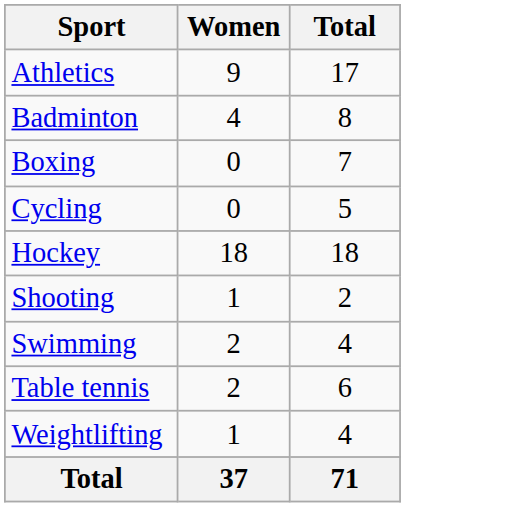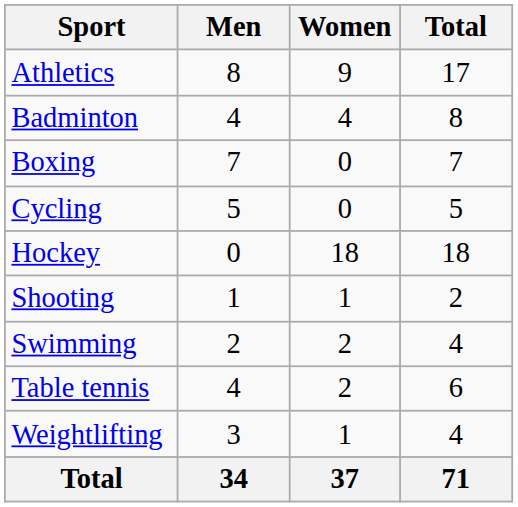+ column: Men | 8 | 4 | 7 | 5 | 0 | 1 | 2 | 4 | 3 | 34
